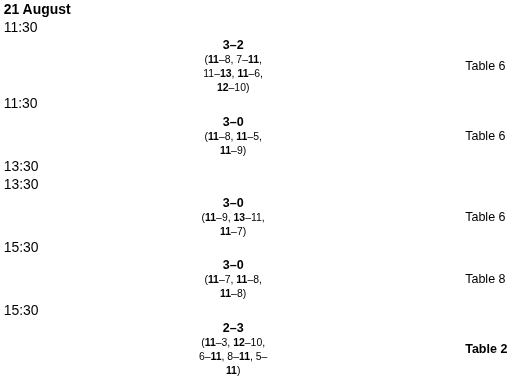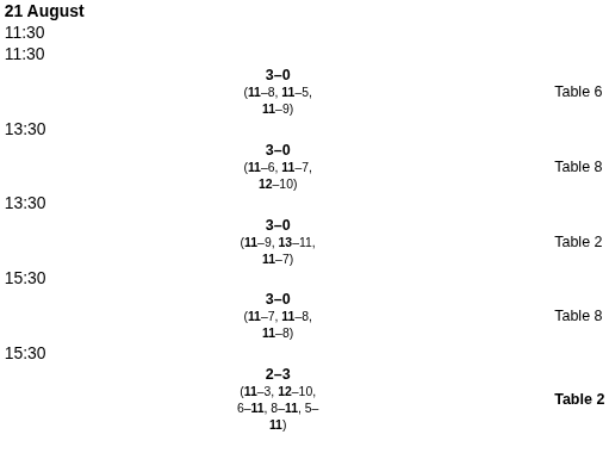- row: 3–2 (11–8, 7–11, 11–13, 11–6, 12–10) | Table 6
+ row: 3–0 (11–6, 11–7, 12–10) | Table 8
3–0 (11–9, 13–11, 11–7) | column 4: Table 6 -> Table 2
